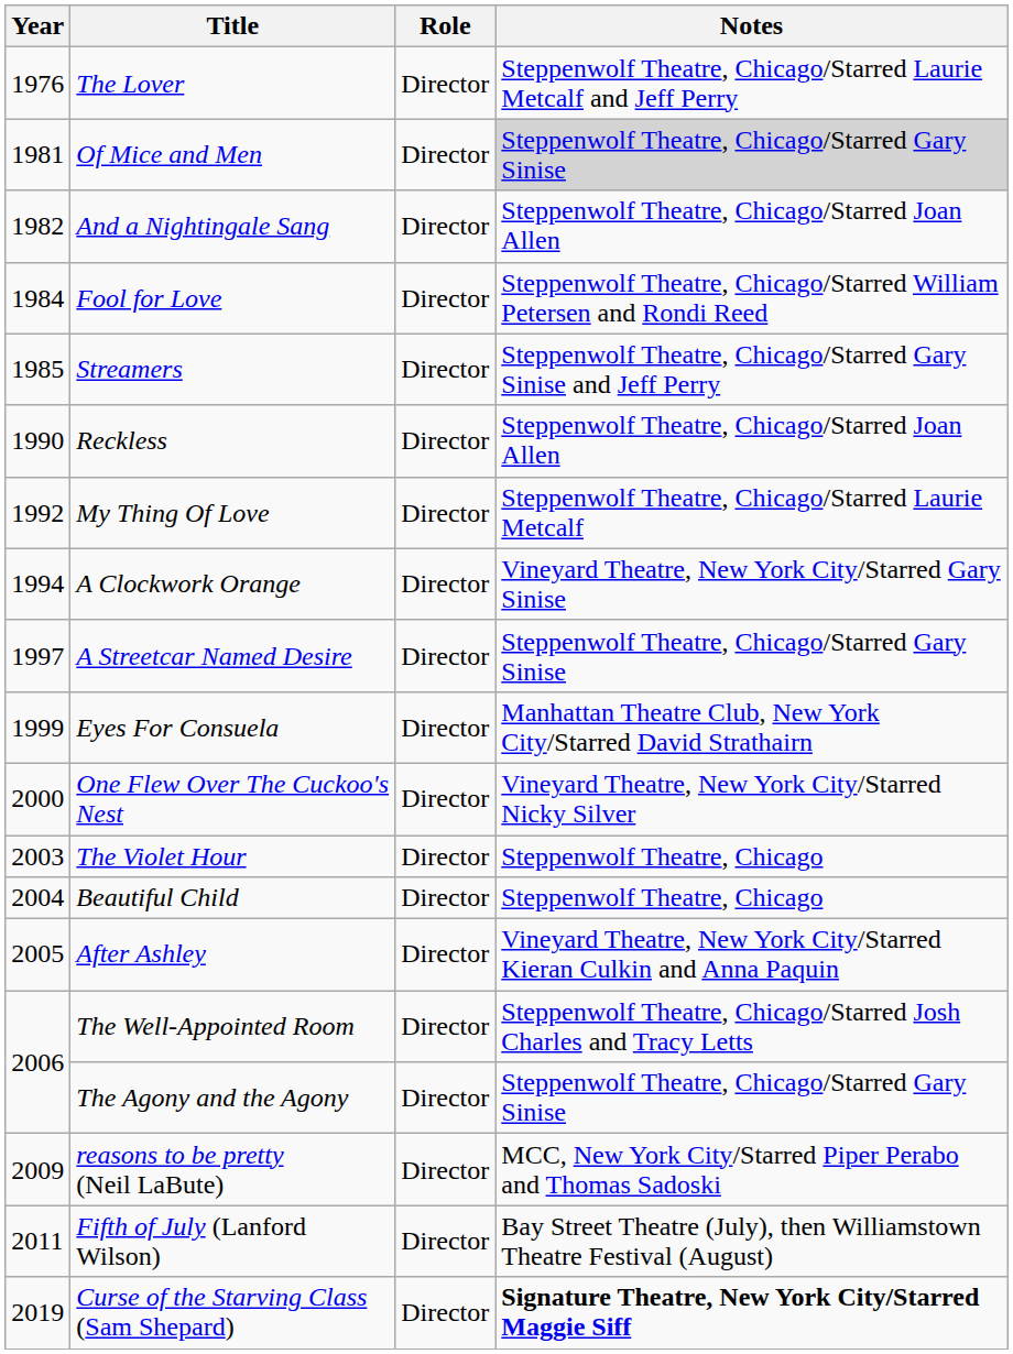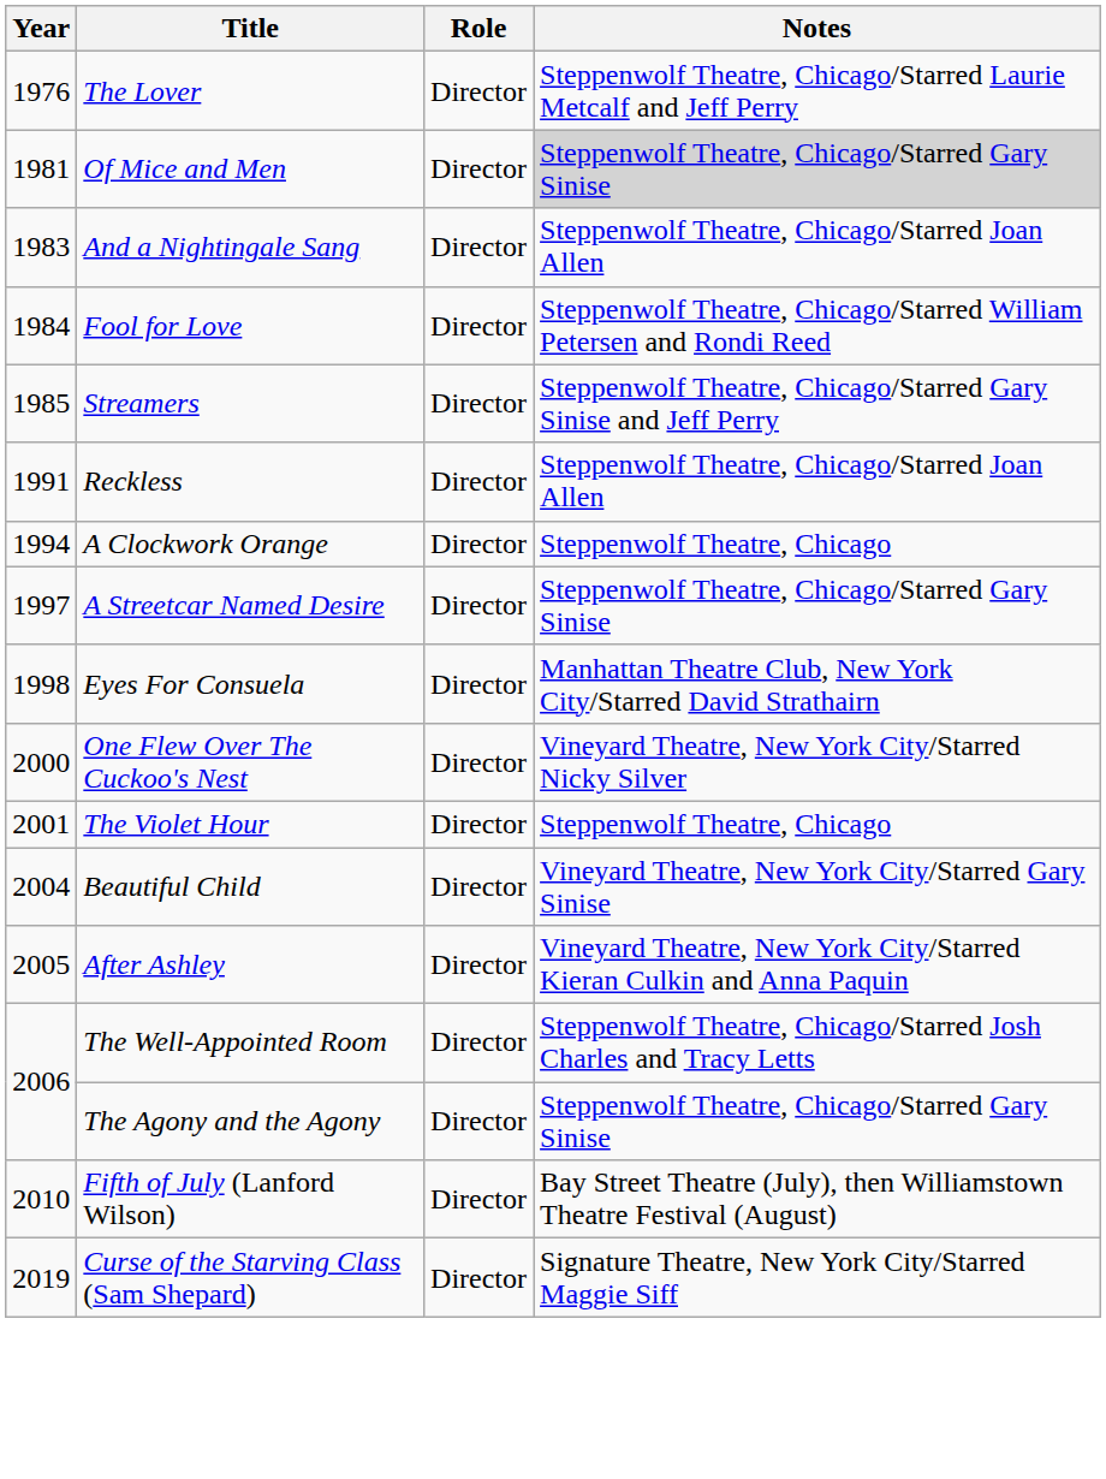And a Nightingale Sang | Year: 1982 -> 1983
Reckless | Year: 1990 -> 1991
- row: 1992 | My Thing Of Love | Director | Steppenwolf Theatre, Chicago/Starred Laurie Metcalf
A Clockwork Orange | Notes: Vineyard Theatre, New York City/Starred Gary Sinise -> Steppenwolf Theatre, Chicago
Eyes For Consuela | Year: 1999 -> 1998
The Violet Hour | Year: 2003 -> 2001
Beautiful Child | Notes: Steppenwolf Theatre, Chicago -> Vineyard Theatre, New York City/Starred Gary Sinise
- row: 2009 | reasons to be pretty (Neil LaBute) | Director | MCC, New York City/Starred Piper Perabo and Thomas Sadoski
Fifth of July (Lanford Wilson) | Year: 2011 -> 2010
Curse of the Starving Class (Sam Shepard) | Notes: bold -> normal
